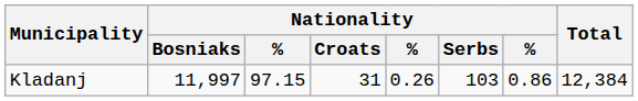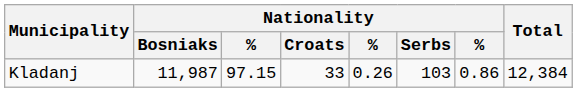Kladanj | Nationality / Bosniaks: 11,997 -> 11,987
Kladanj | Nationality / Croats: 31 -> 33
